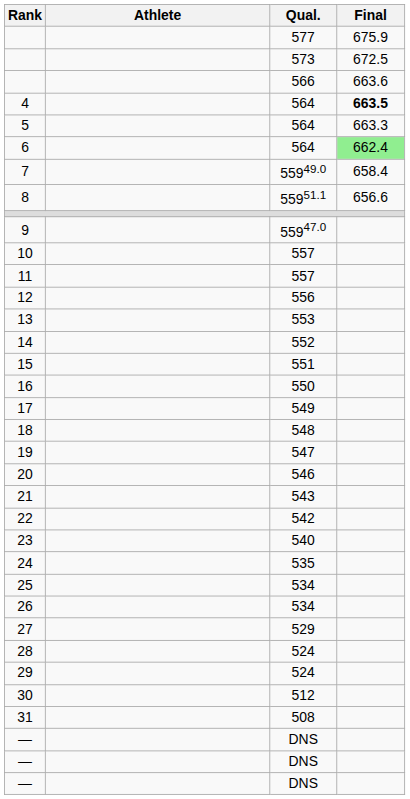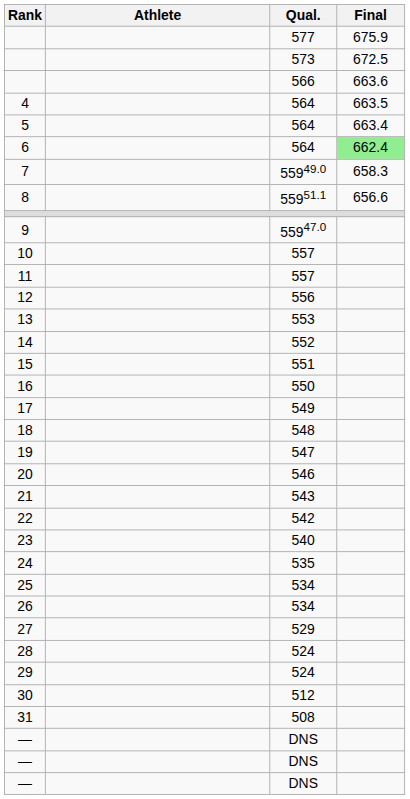4 | Final: bold -> normal
5 | Final: 663.3 -> 663.4
7 | Final: 658.4 -> 658.3
